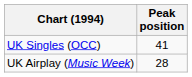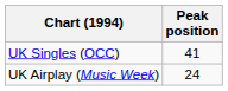UK Airplay (Music Week) | Peak position: 28 -> 24
